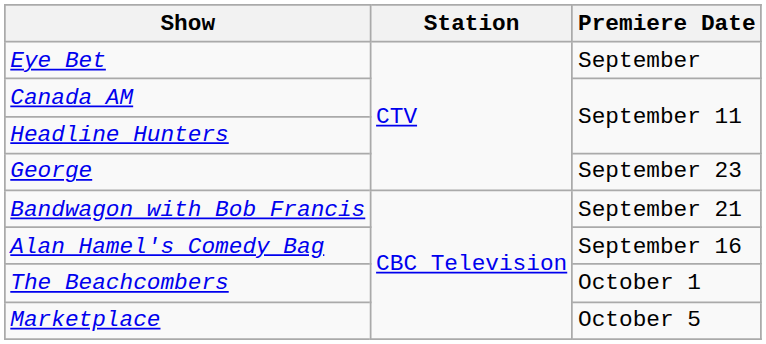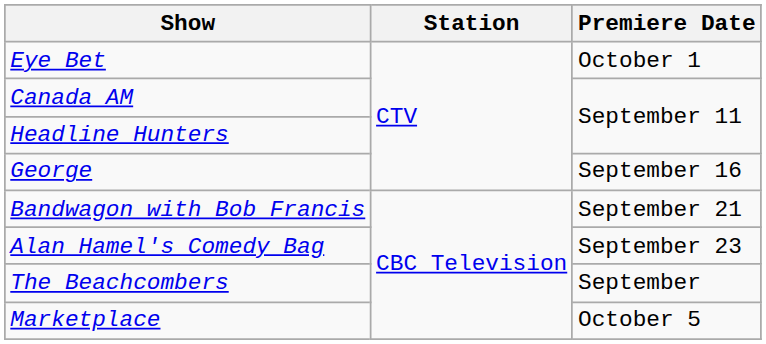Eye Bet | Premiere Date: September -> October 1
George | Premiere Date: September 23 -> September 16
Alan Hamel's Comedy Bag | Premiere Date: September 16 -> September 23
The Beachcombers | Premiere Date: October 1 -> September
